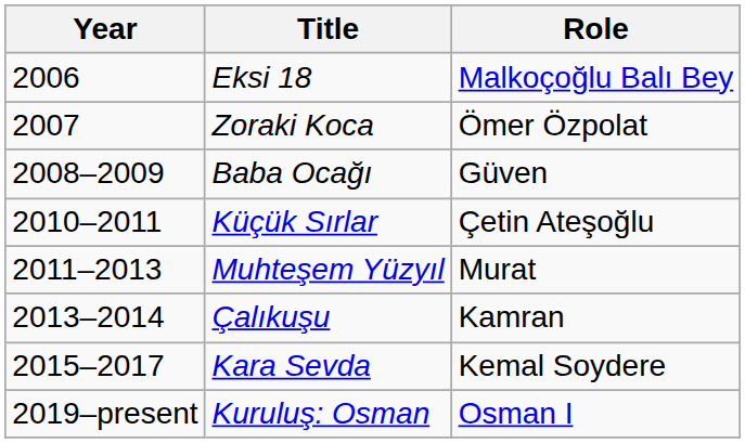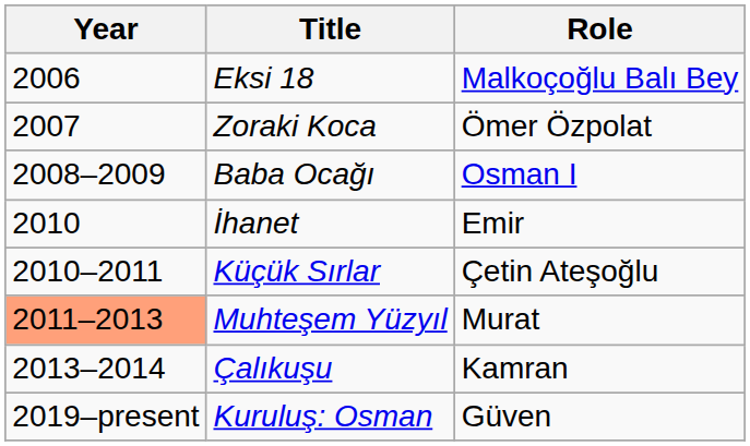Baba Ocağı | Role: Güven -> Osman I
+ row: 2010 | İhanet | Emir
Muhteşem Yüzyıl | Year: no background -> lightsalmon background
- row: 2015–2017 | Kara Sevda | Kemal Soydere
Kuruluş: Osman | Role: Osman I -> Güven
